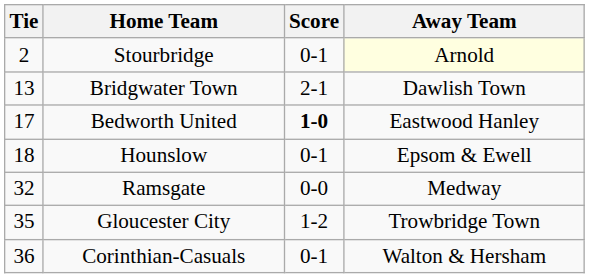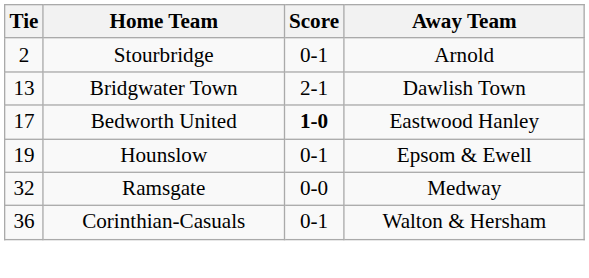Stourbridge | Away Team: lightyellow background -> no background
Hounslow | Tie: 18 -> 19
- row: 35 | Gloucester City | 1-2 | Trowbridge Town
